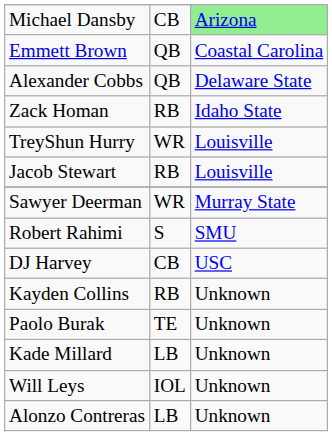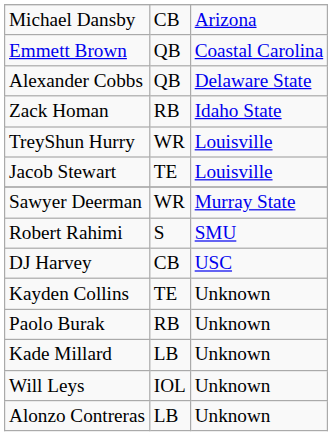Michael Dansby | column 3: lightgreen background -> no background
Jacob Stewart | column 2: RB -> TE
Kayden Collins | column 2: RB -> TE
Paolo Burak | column 2: TE -> RB
